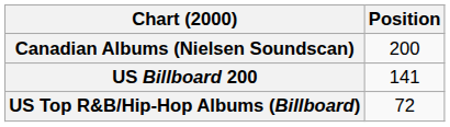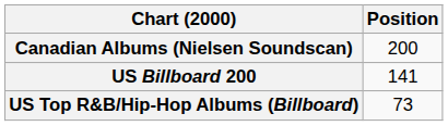US Top R&B/Hip-Hop Albums (Billboard) | Position: 72 -> 73
